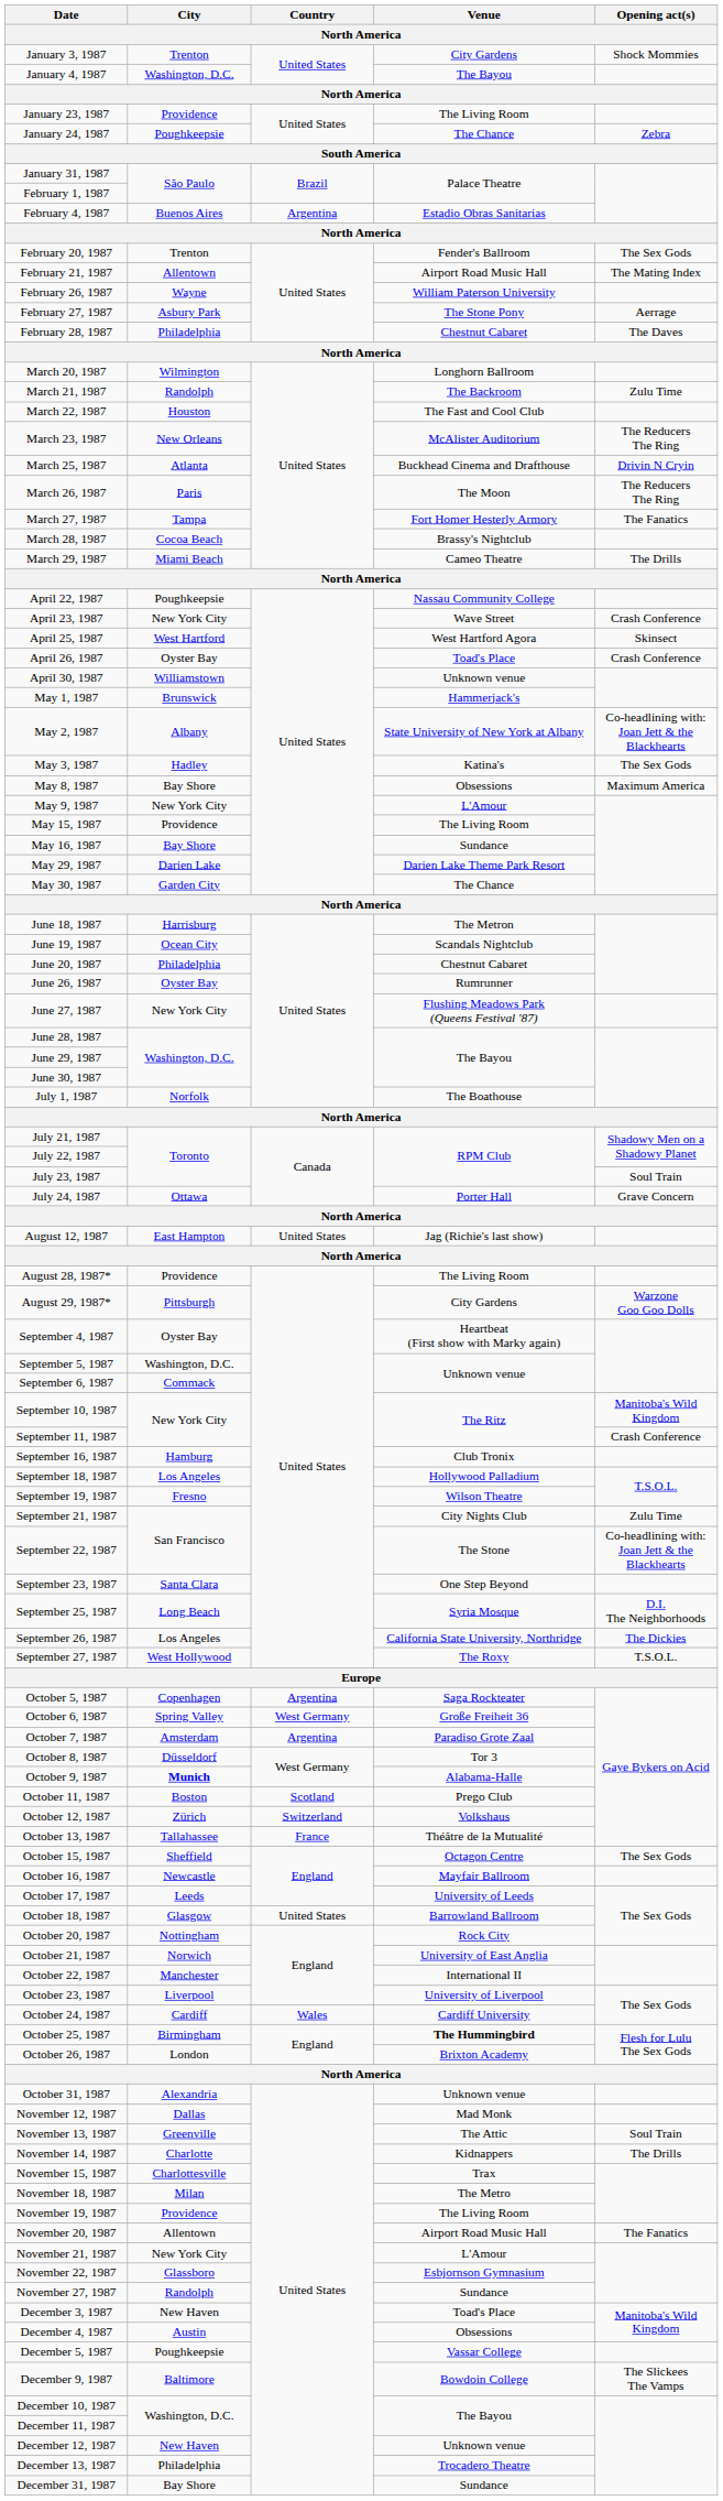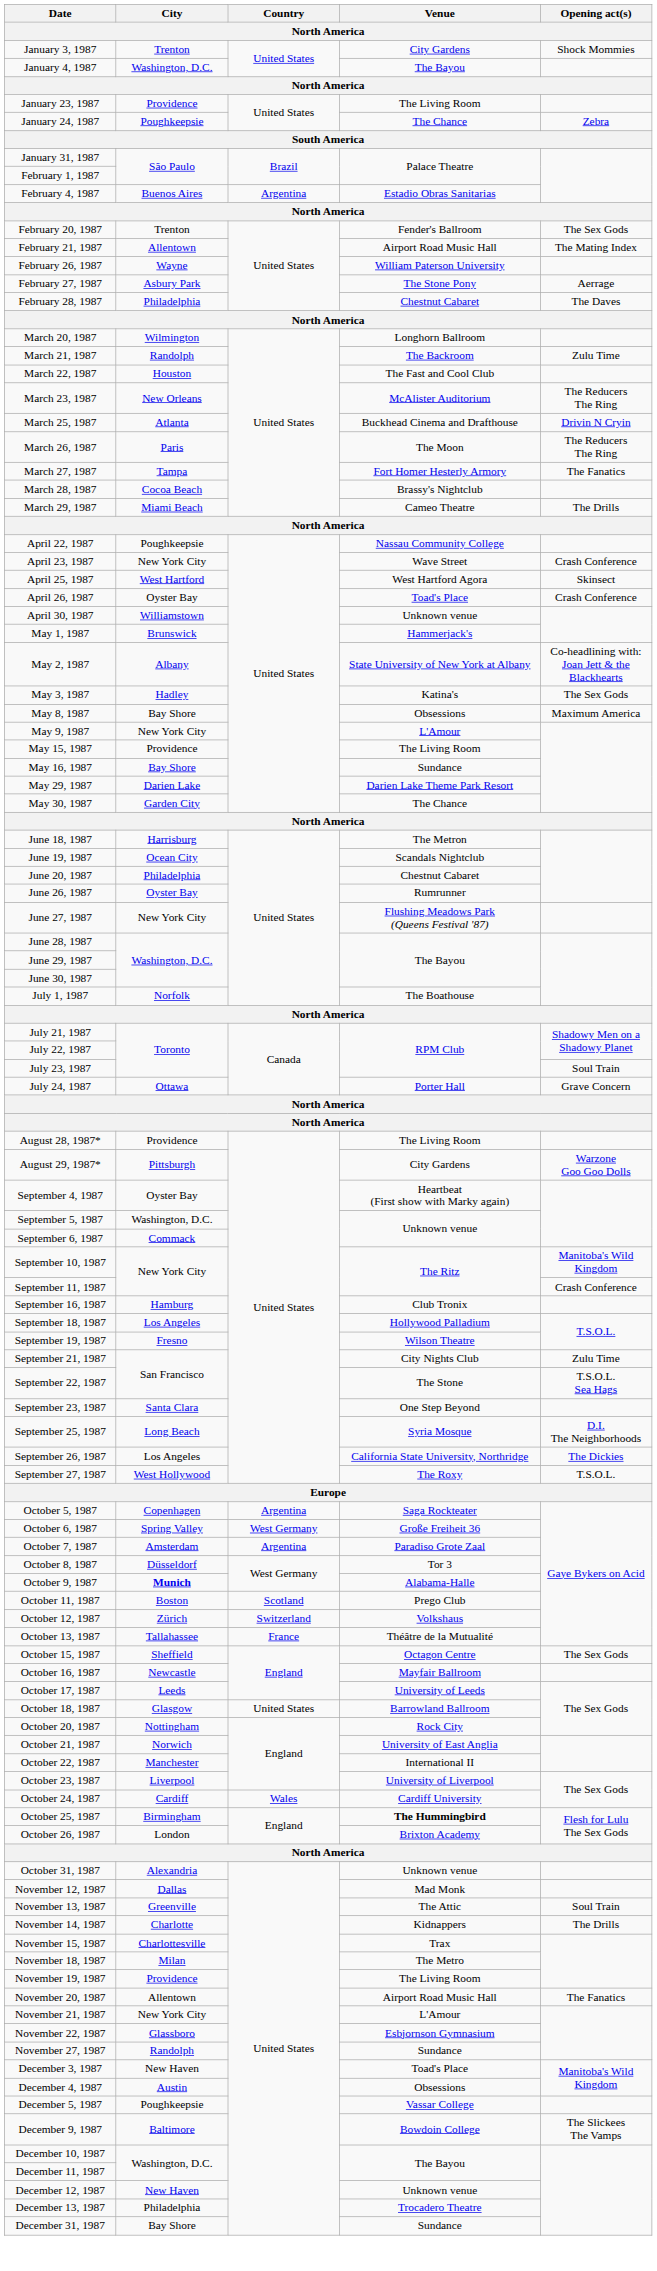- row: August 12, 1987 | East Hampton | United States | Jag (Richie's last show)
September 22, 1987 | Opening act(s): Co-headlining with: Joan Jett & the Blackhearts -> T.S.O.L. Sea Hags
